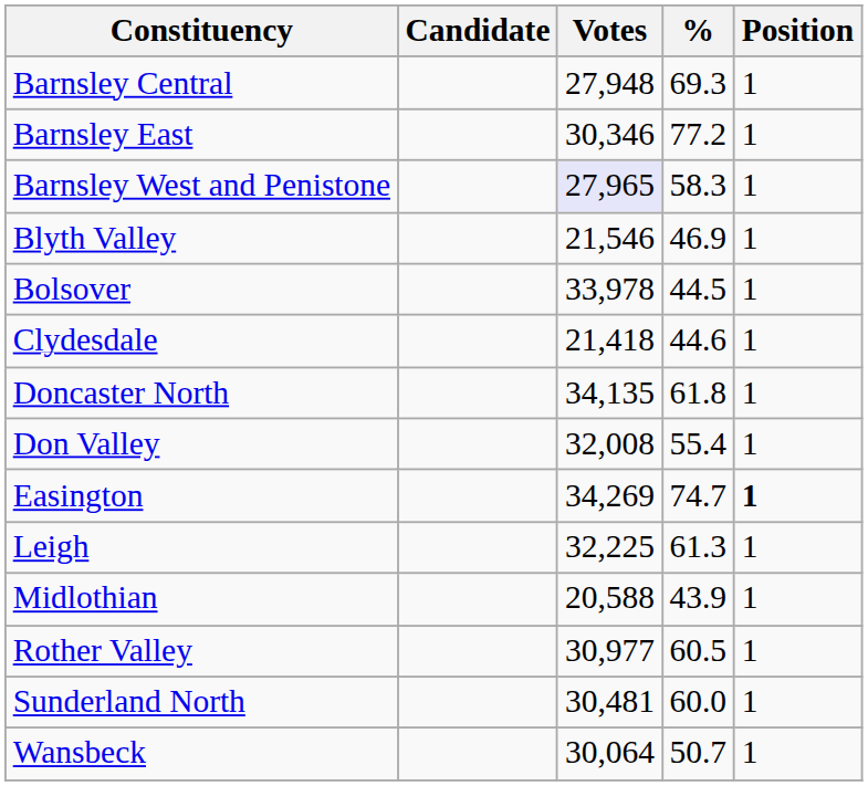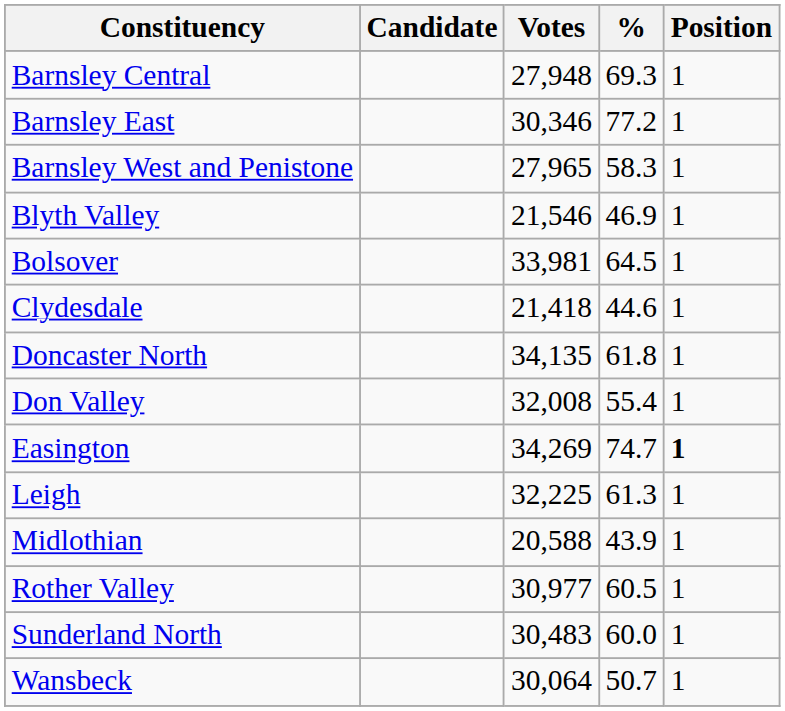Barnsley West and Penistone | Votes: lavender background -> no background
Bolsover | Votes: 33,978 -> 33,981
Bolsover | %: 44.5 -> 64.5
Sunderland North | Votes: 30,481 -> 30,483
